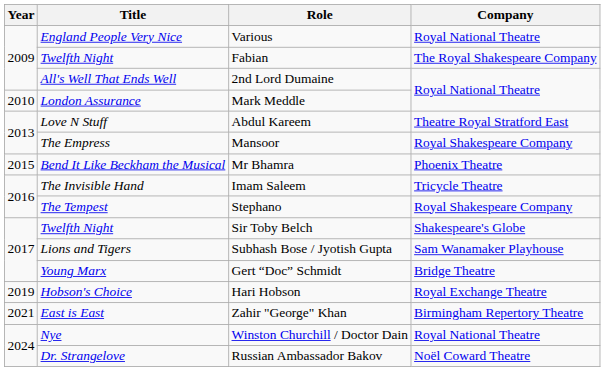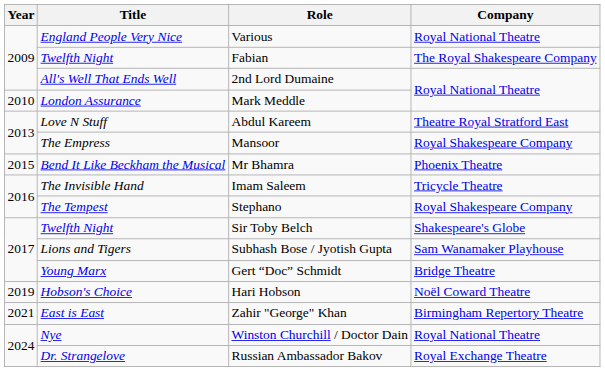Hari Hobson | Company: Royal Exchange Theatre -> Noël Coward Theatre
Russian Ambassador Bakov | Company: Noël Coward Theatre -> Royal Exchange Theatre
